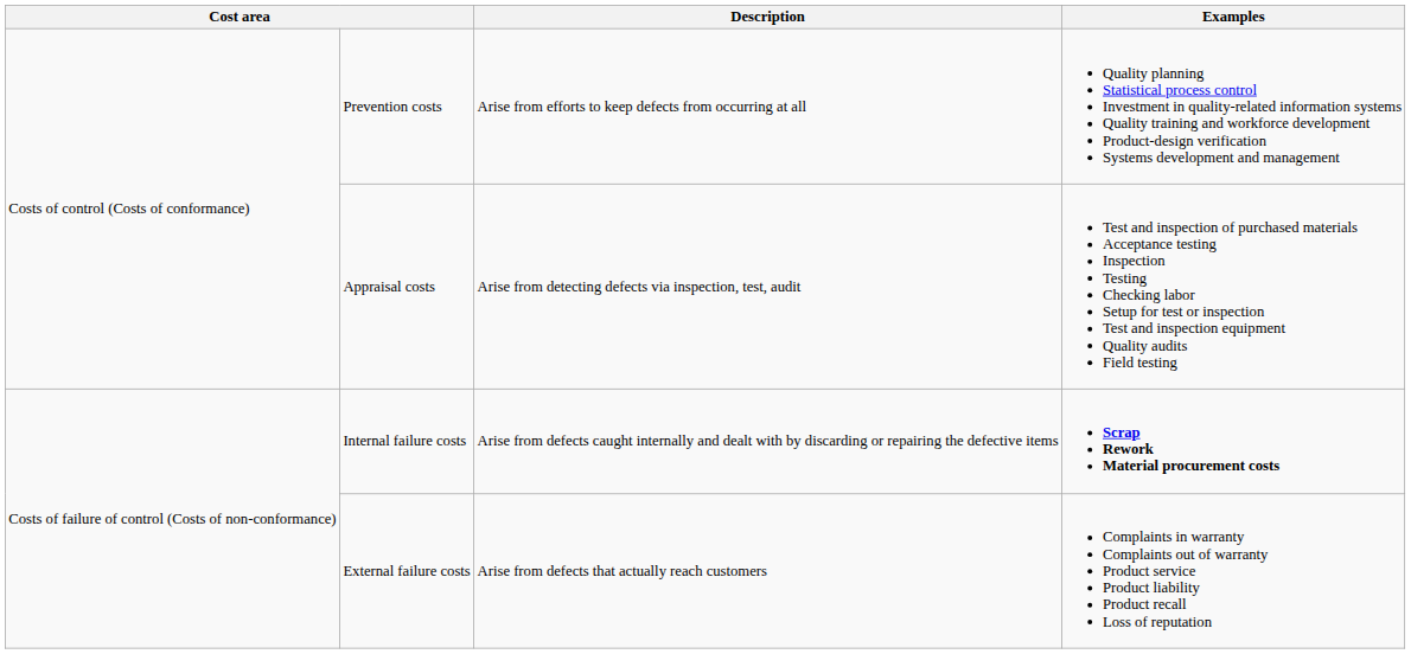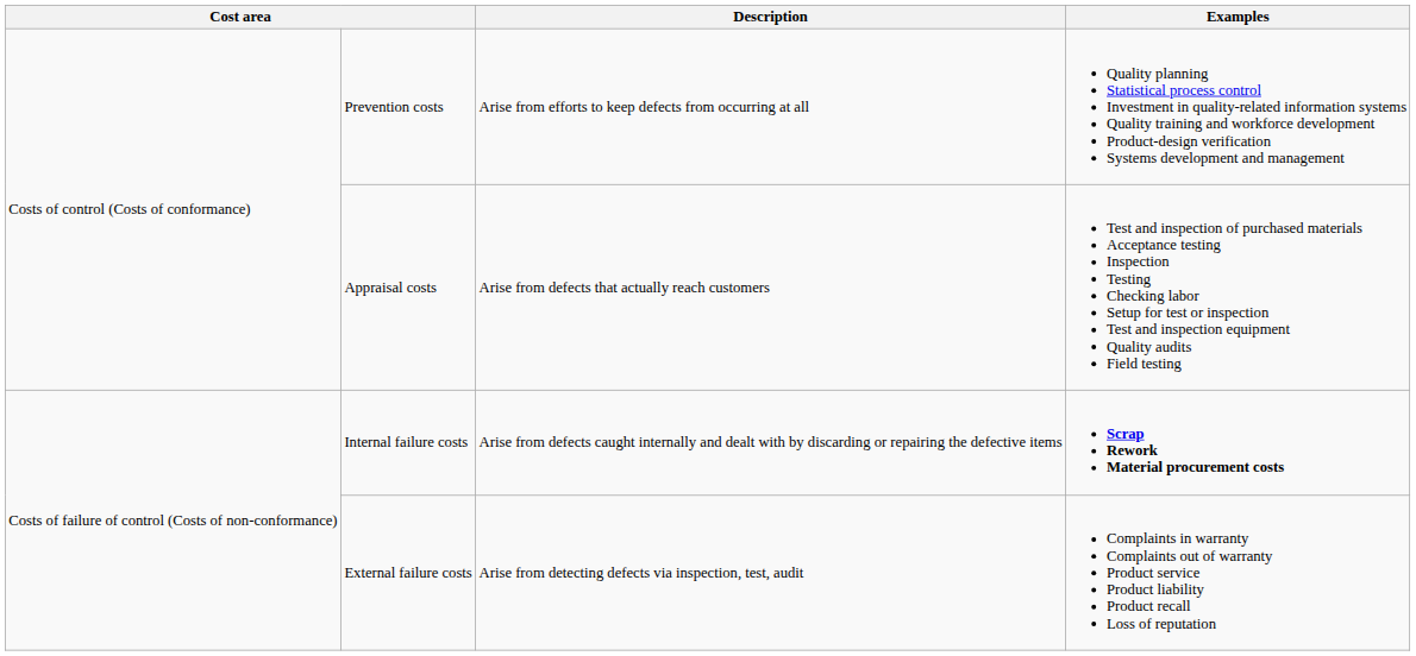Appraisal costs | Description: Arise from detecting defects via inspection, test, audit -> Arise from defects that actually reach customers
External failure costs | Description: Arise from defects that actually reach customers -> Arise from detecting defects via inspection, test, audit
